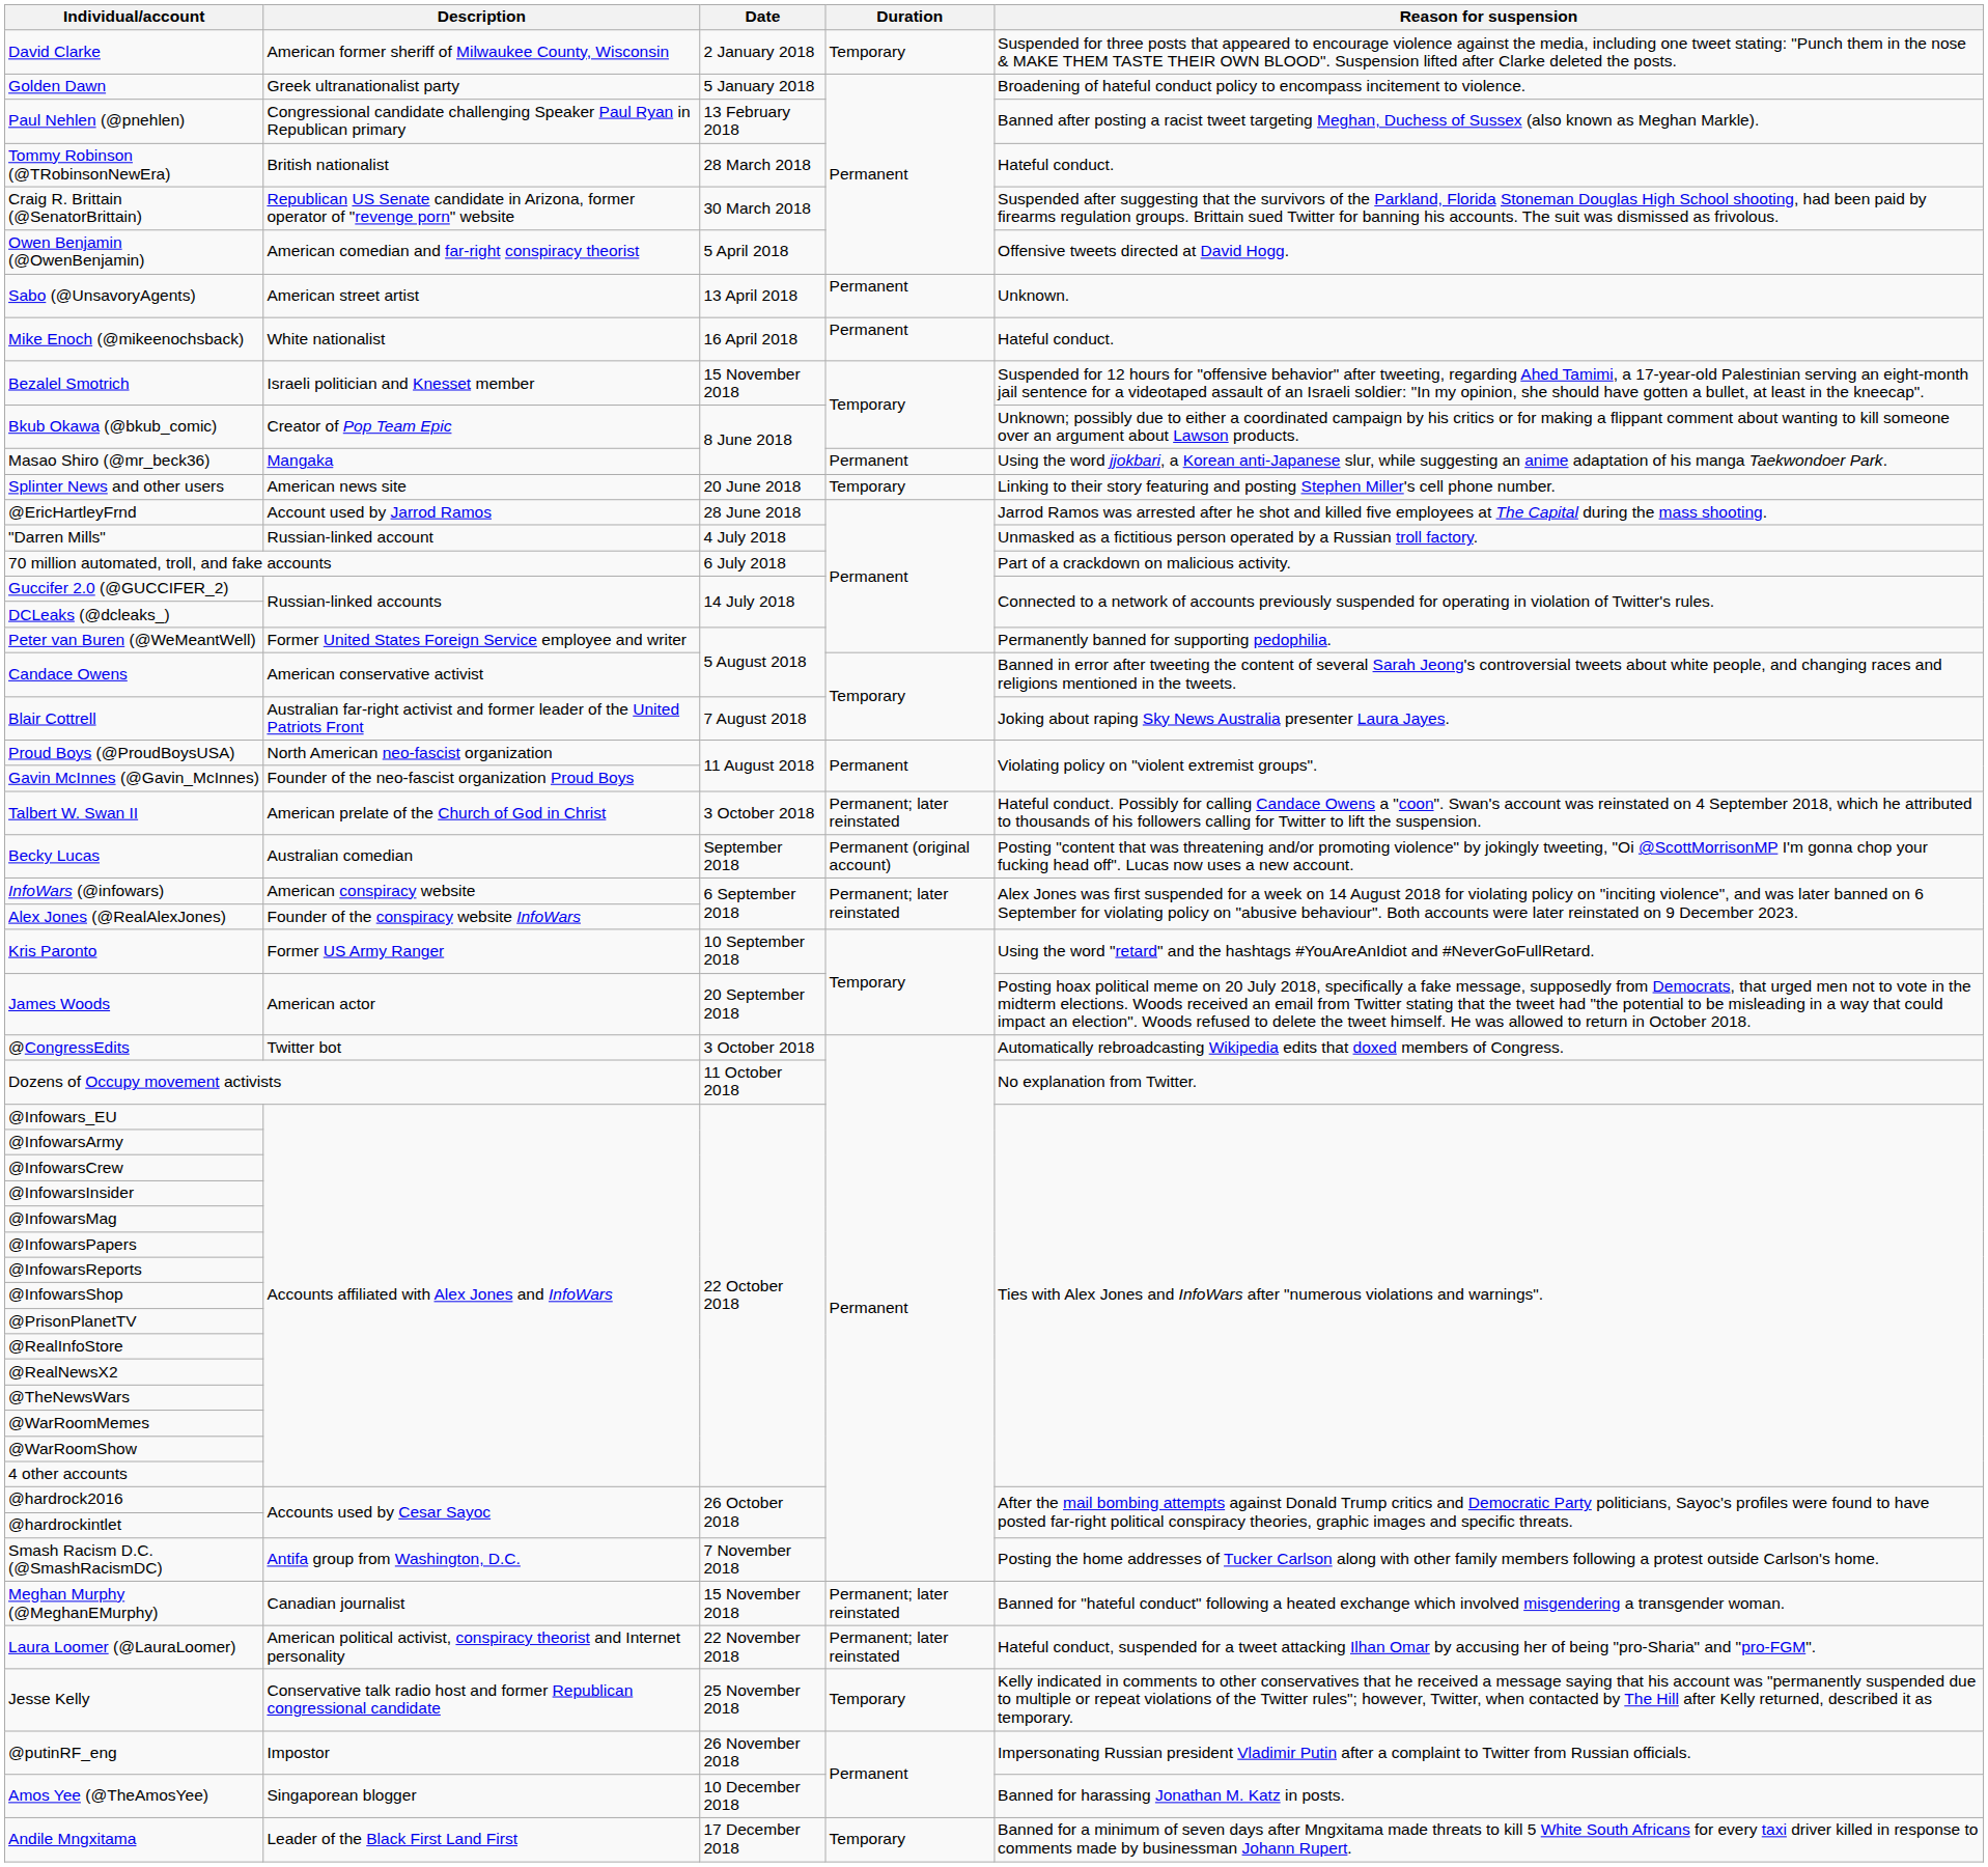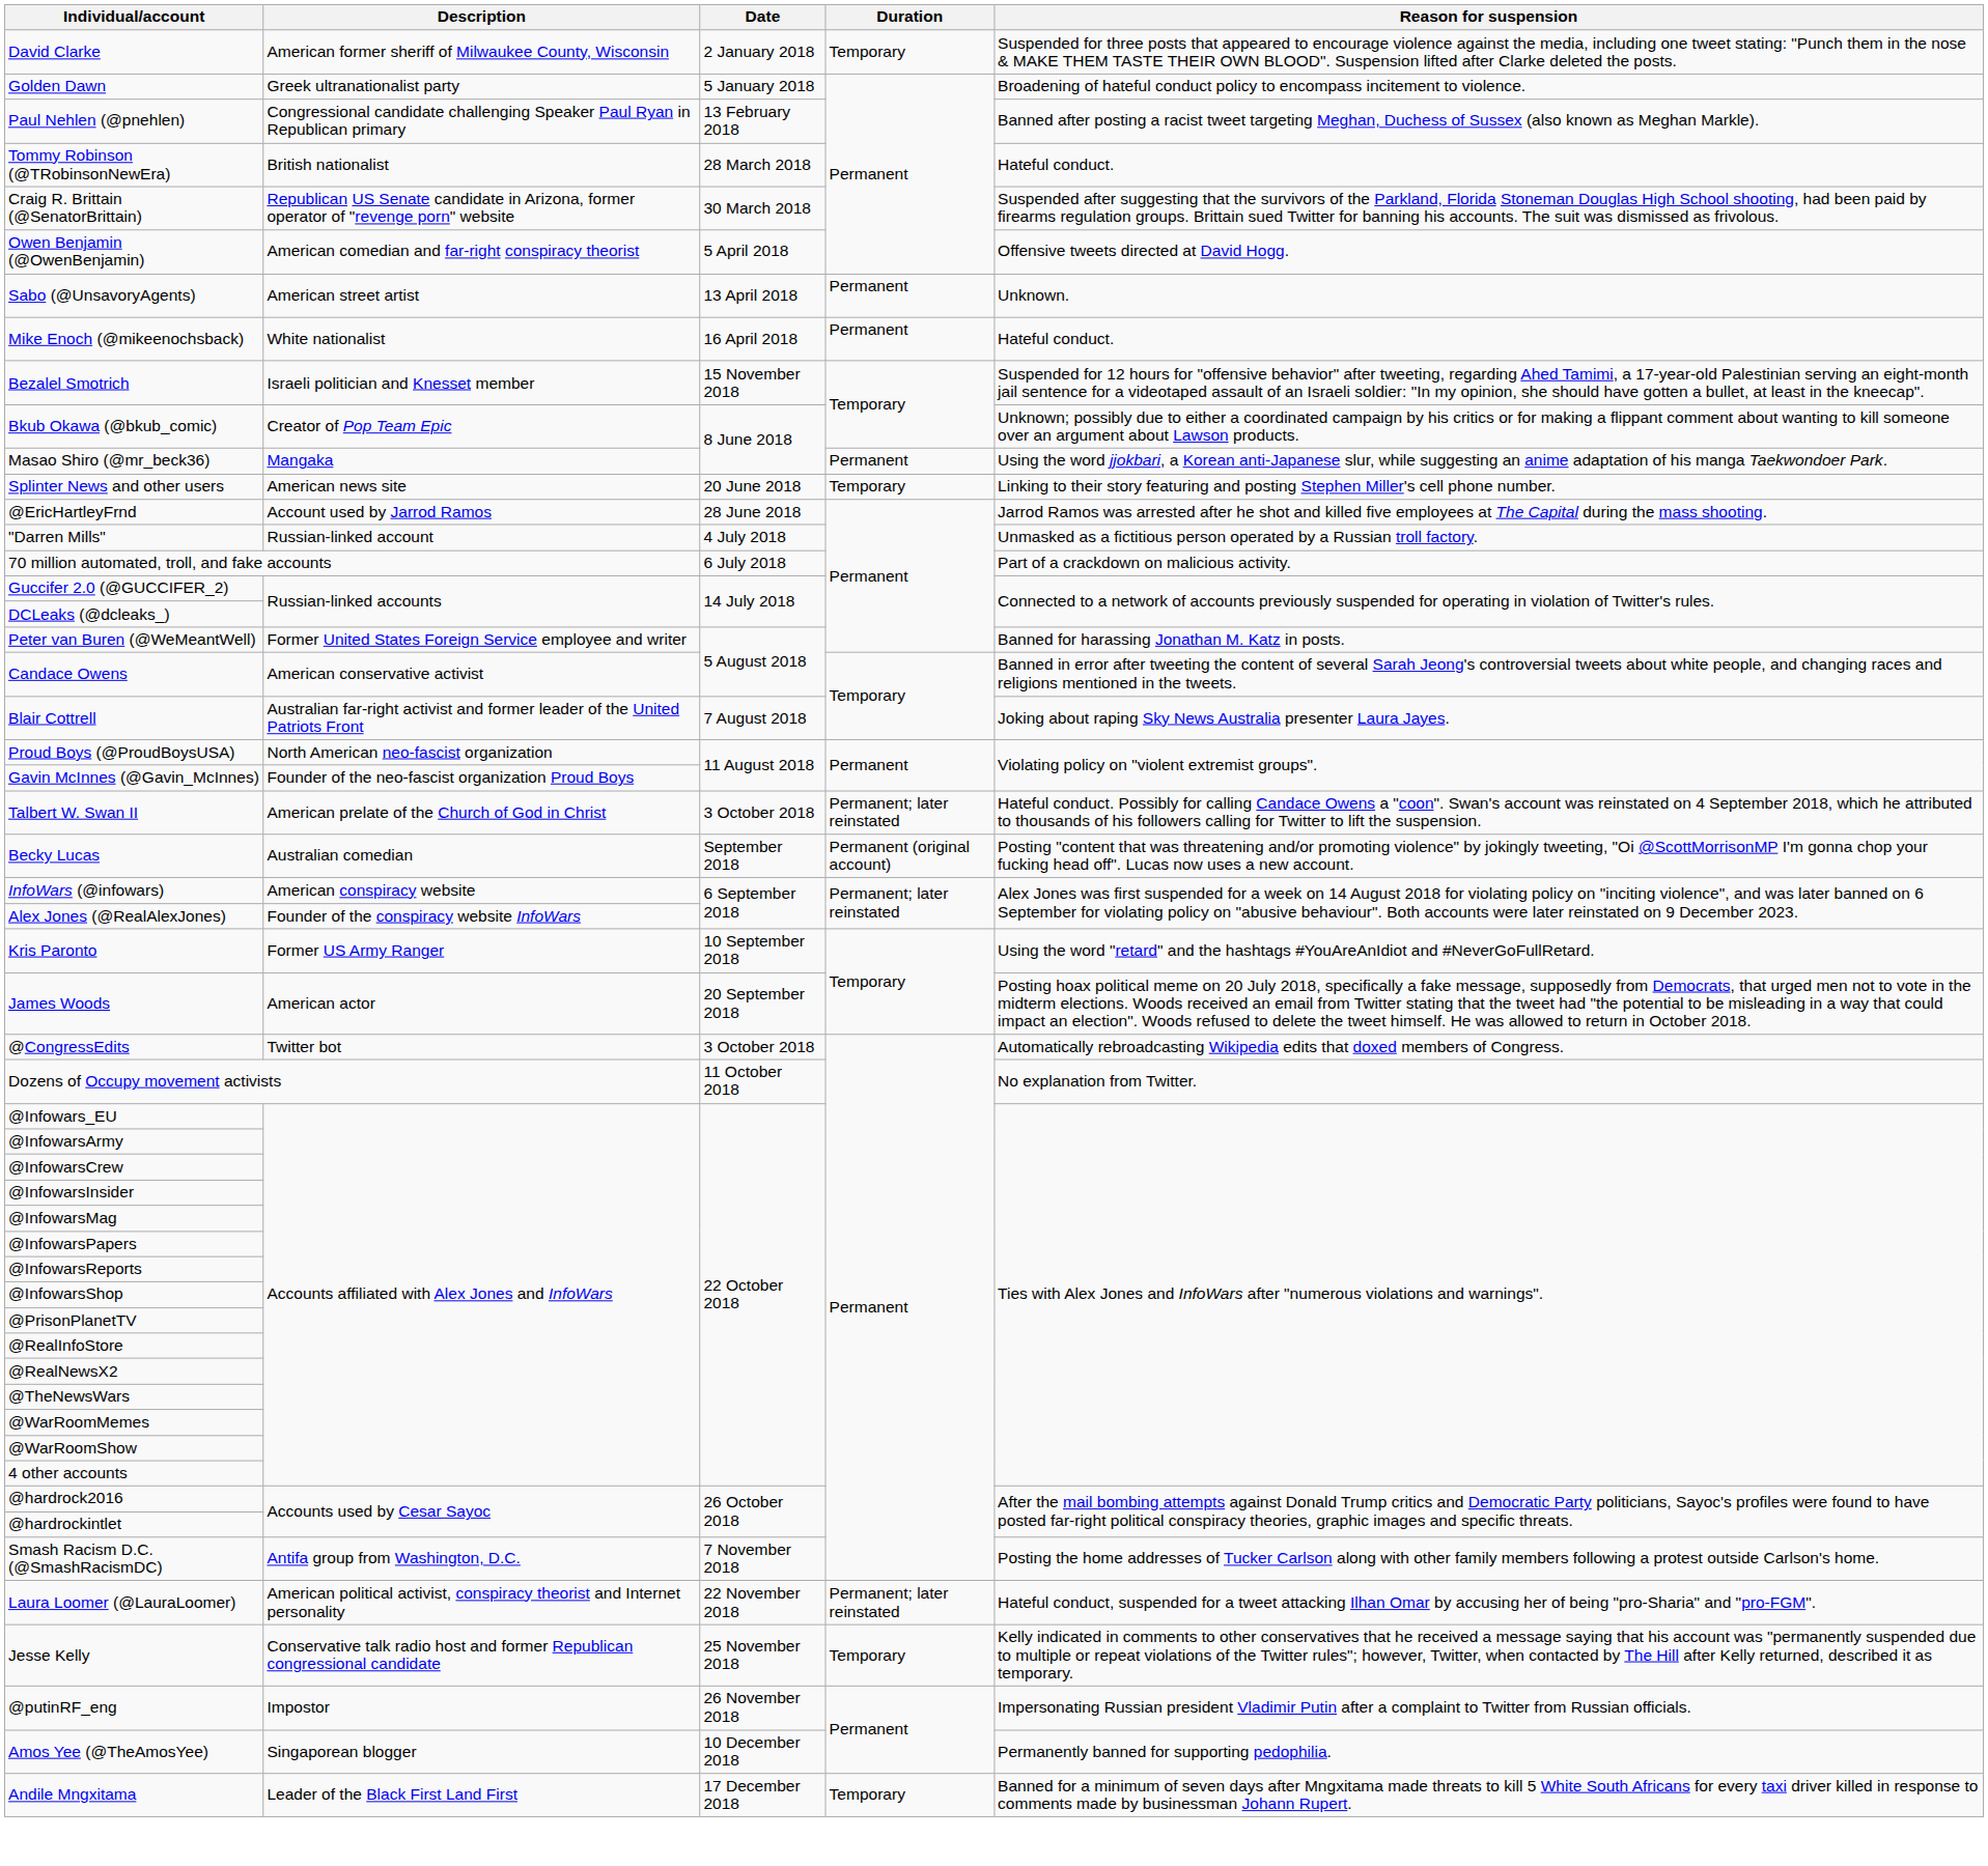Peter van Buren (@WeMeantWell) | Reason for suspension: Permanently banned for supporting pedophilia. -> Banned for harassing Jonathan M. Katz in posts.
- row: Meghan Murphy (@MeghanEMurphy) | Canadian journalist | 15 November 2018 | Permanent; later reinstated | Banned for "hateful conduct" following a heated exchange which involved misgendering a transgender woman.
Amos Yee (@TheAmosYee) | Reason for suspension: Banned for harassing Jonathan M. Katz in posts. -> Permanently banned for supporting pedophilia.
